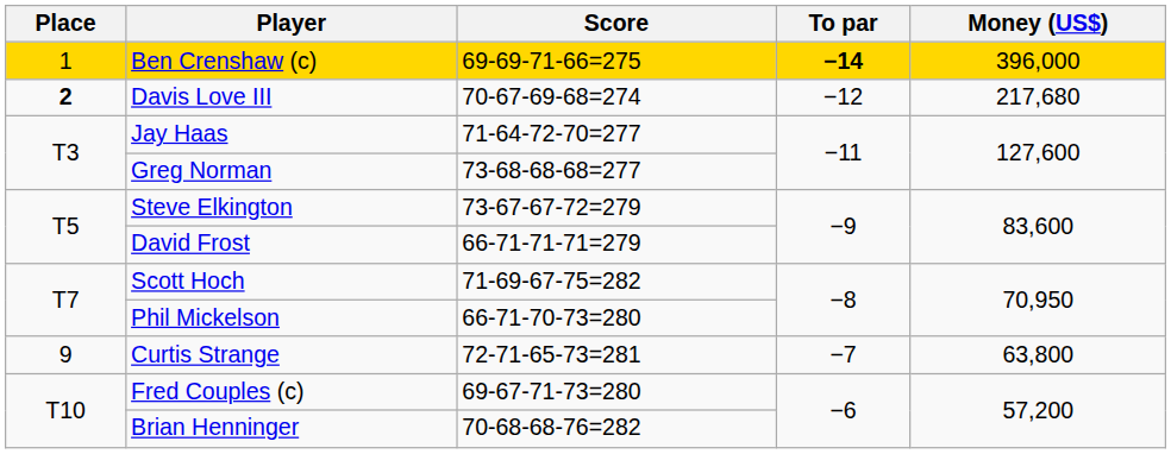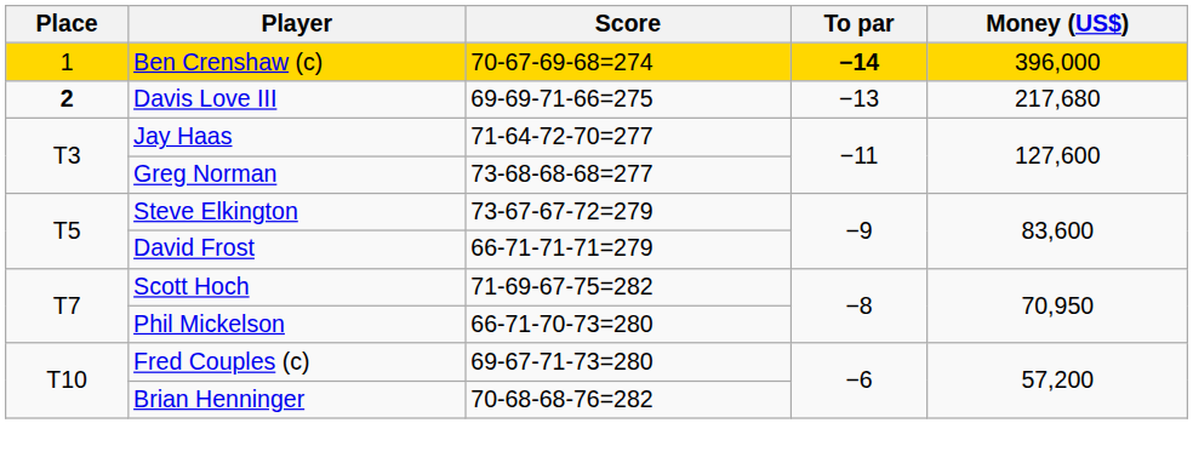Ben Crenshaw (c) | Score: 69-69-71-66=275 -> 70-67-69-68=274
Davis Love III | Score: 70-67-69-68=274 -> 69-69-71-66=275
Davis Love III | To par: −12 -> −13
- row: 9 | Curtis Strange | 72-71-65-73=281 | −7 | 63,800
